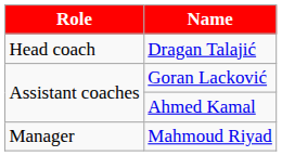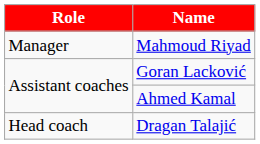rows swapped: Dragan Talajić <-> Mahmoud Riyad
